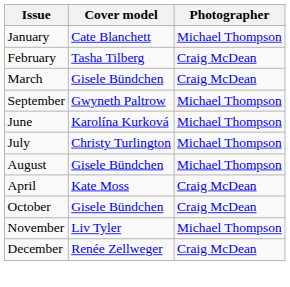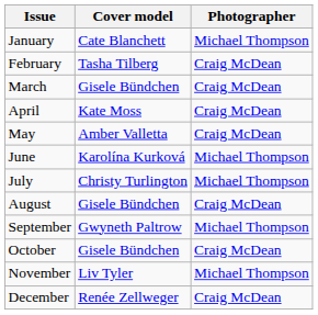rows swapped: April <-> September
+ row: May | Amber Valletta | Craig McDean
August | Photographer: Michael Thompson -> Craig McDean
